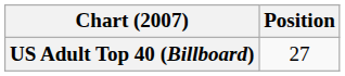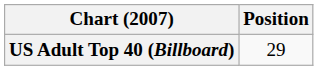US Adult Top 40 (Billboard) | Position: 27 -> 29
